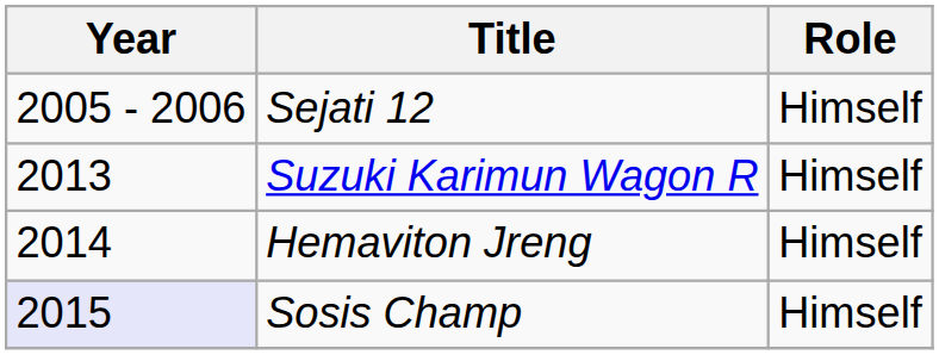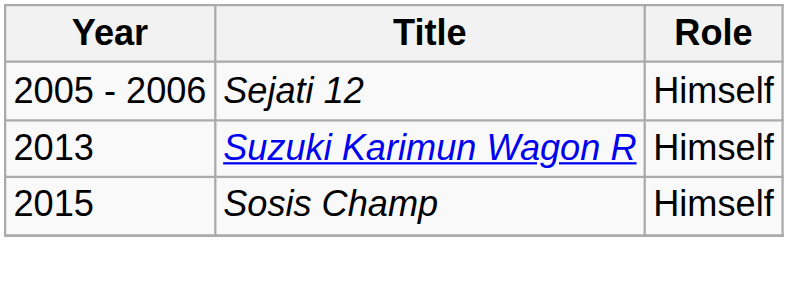- row: 2014 | Hemaviton Jreng | Himself
Sosis Champ | Year: lavender background -> no background
